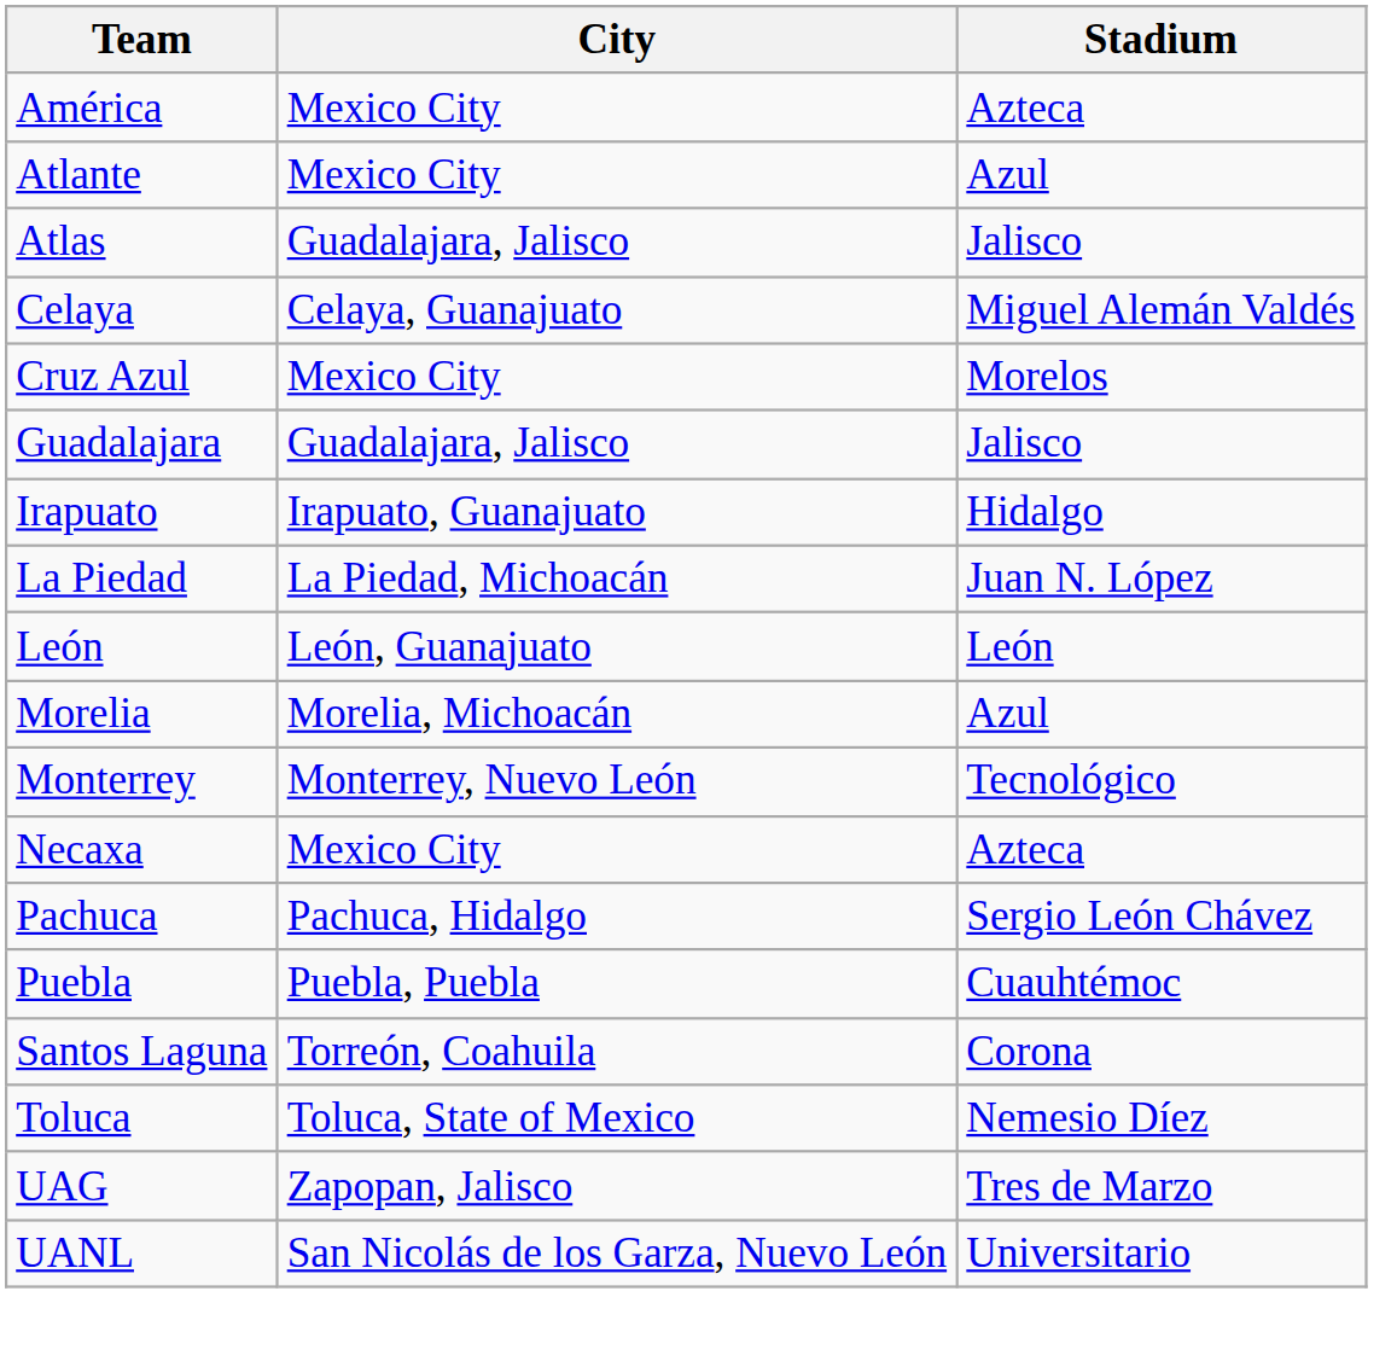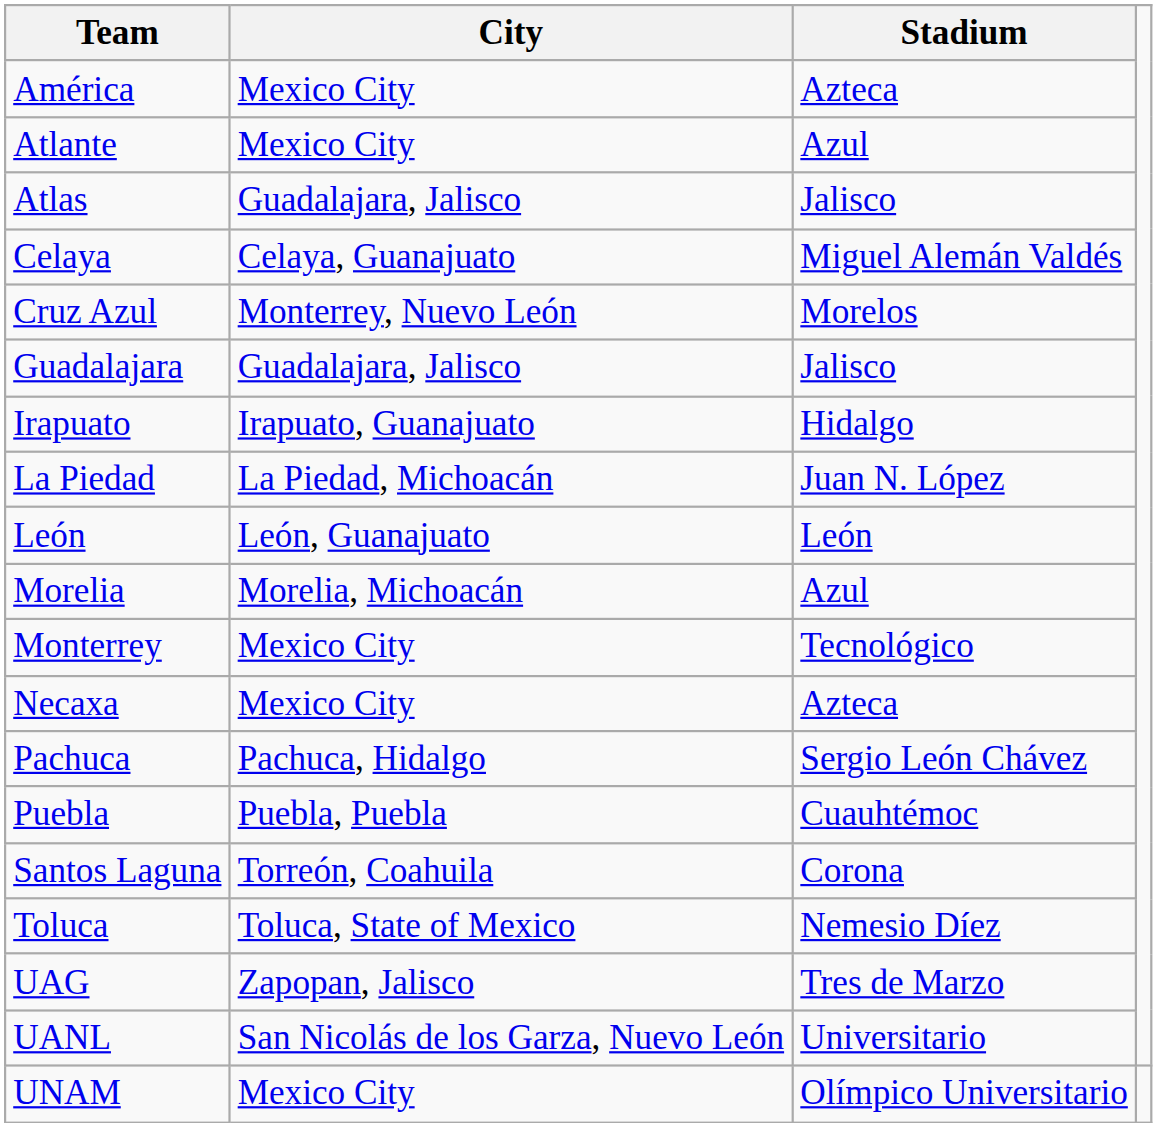Cruz Azul | City: Mexico City -> Monterrey, Nuevo León
Monterrey | City: Monterrey, Nuevo León -> Mexico City
+ row: UNAM | Mexico City | Olímpico Universitario
